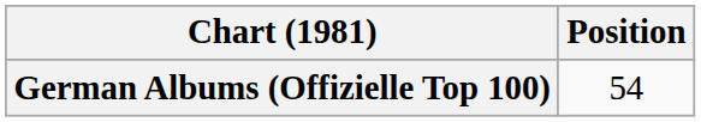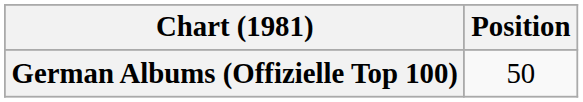German Albums (Offizielle Top 100) | Position: 54 -> 50
